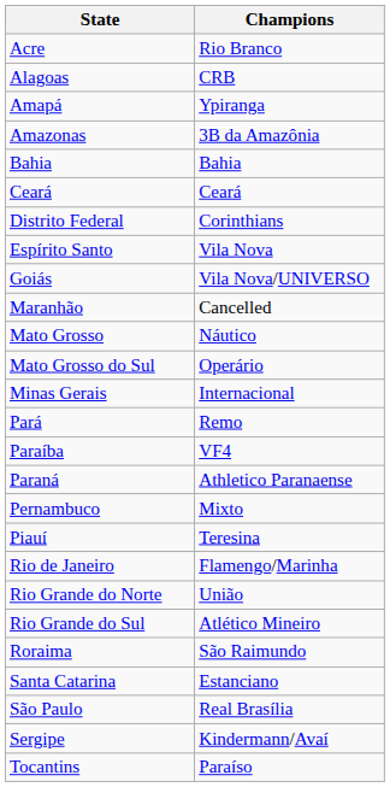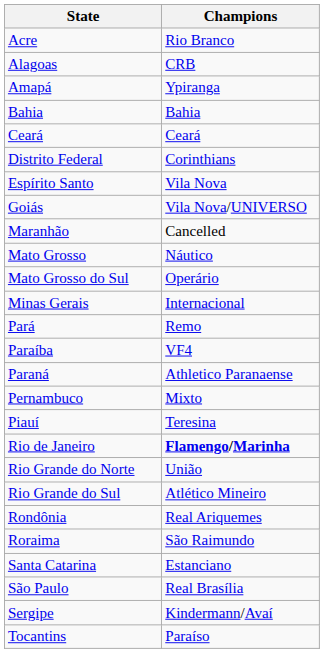- row: Amazonas | 3B da Amazônia
Rio de Janeiro | Champions: normal -> bold
+ row: Rondônia | Real Ariquemes
